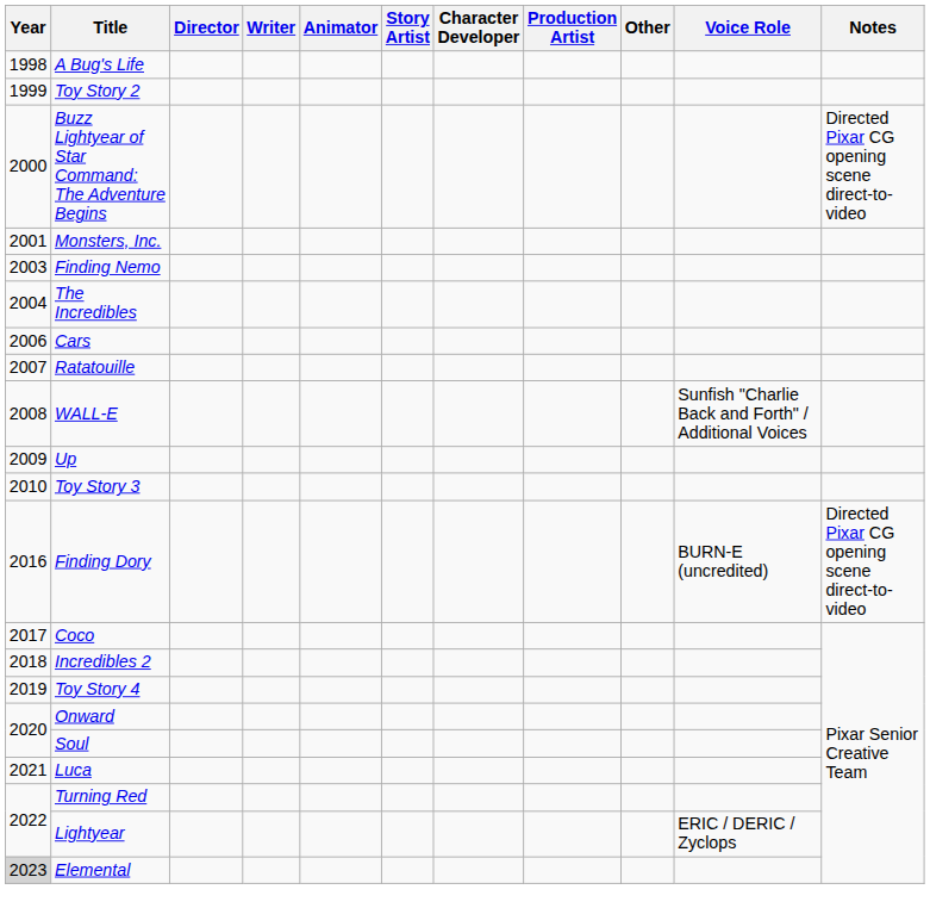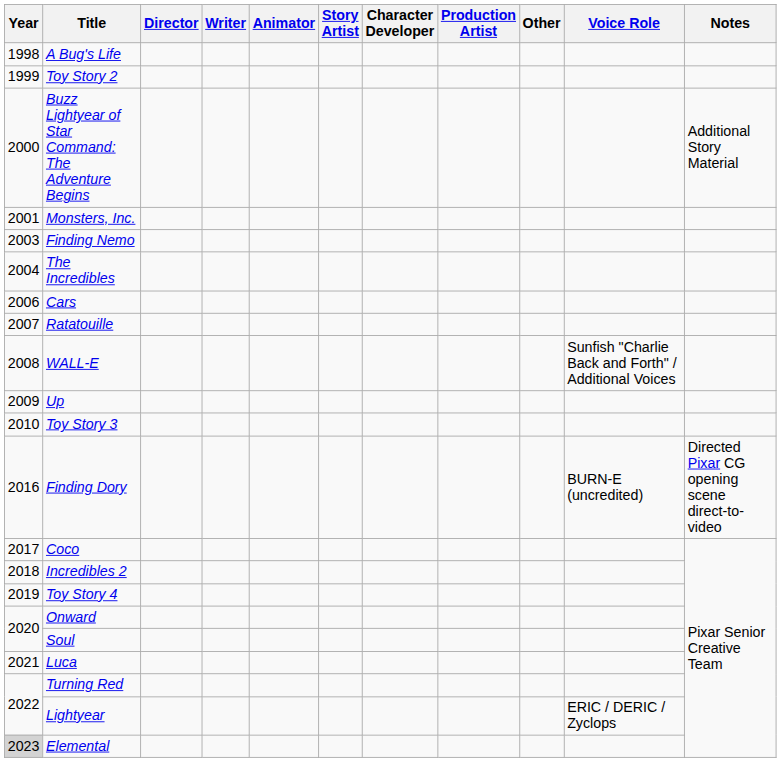Buzz Lightyear of Star Command: The Adventure Begins | Notes: Directed Pixar CG opening scene direct-to-video -> Additional Story Material
